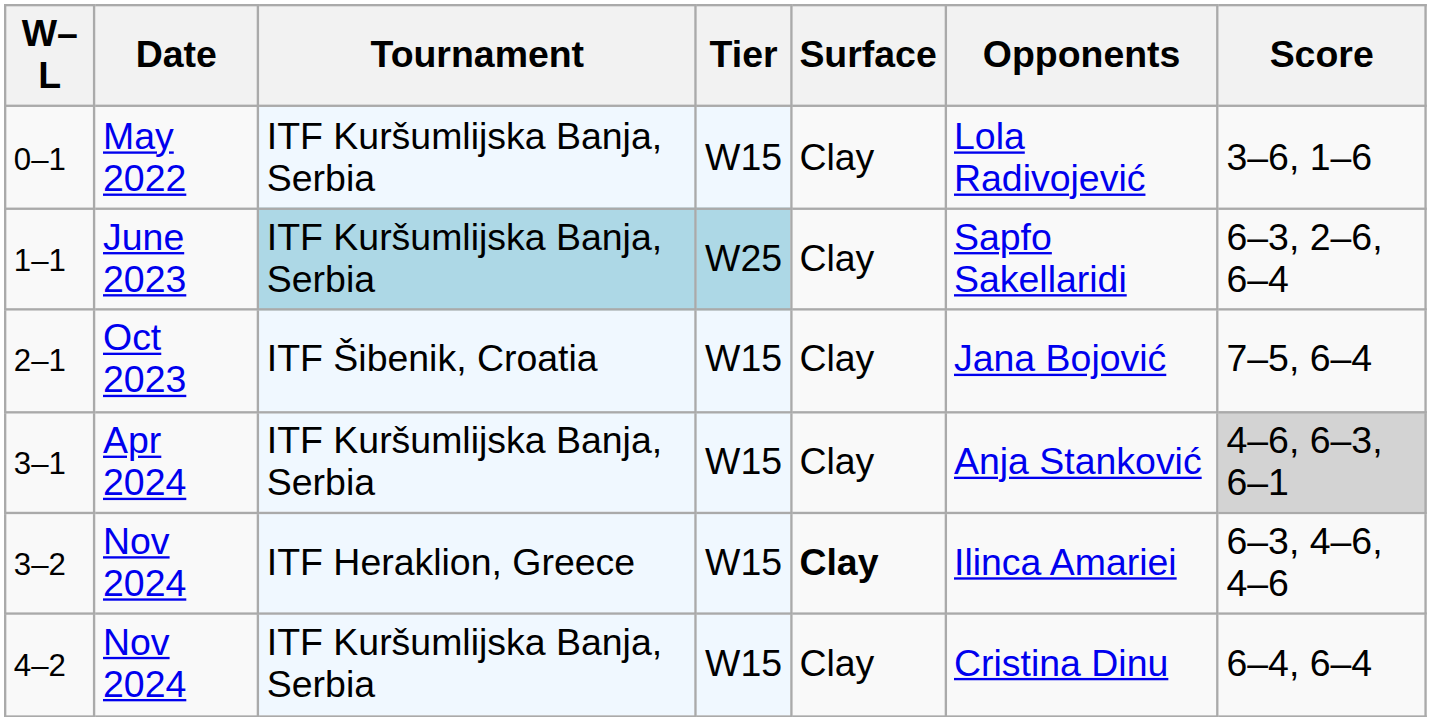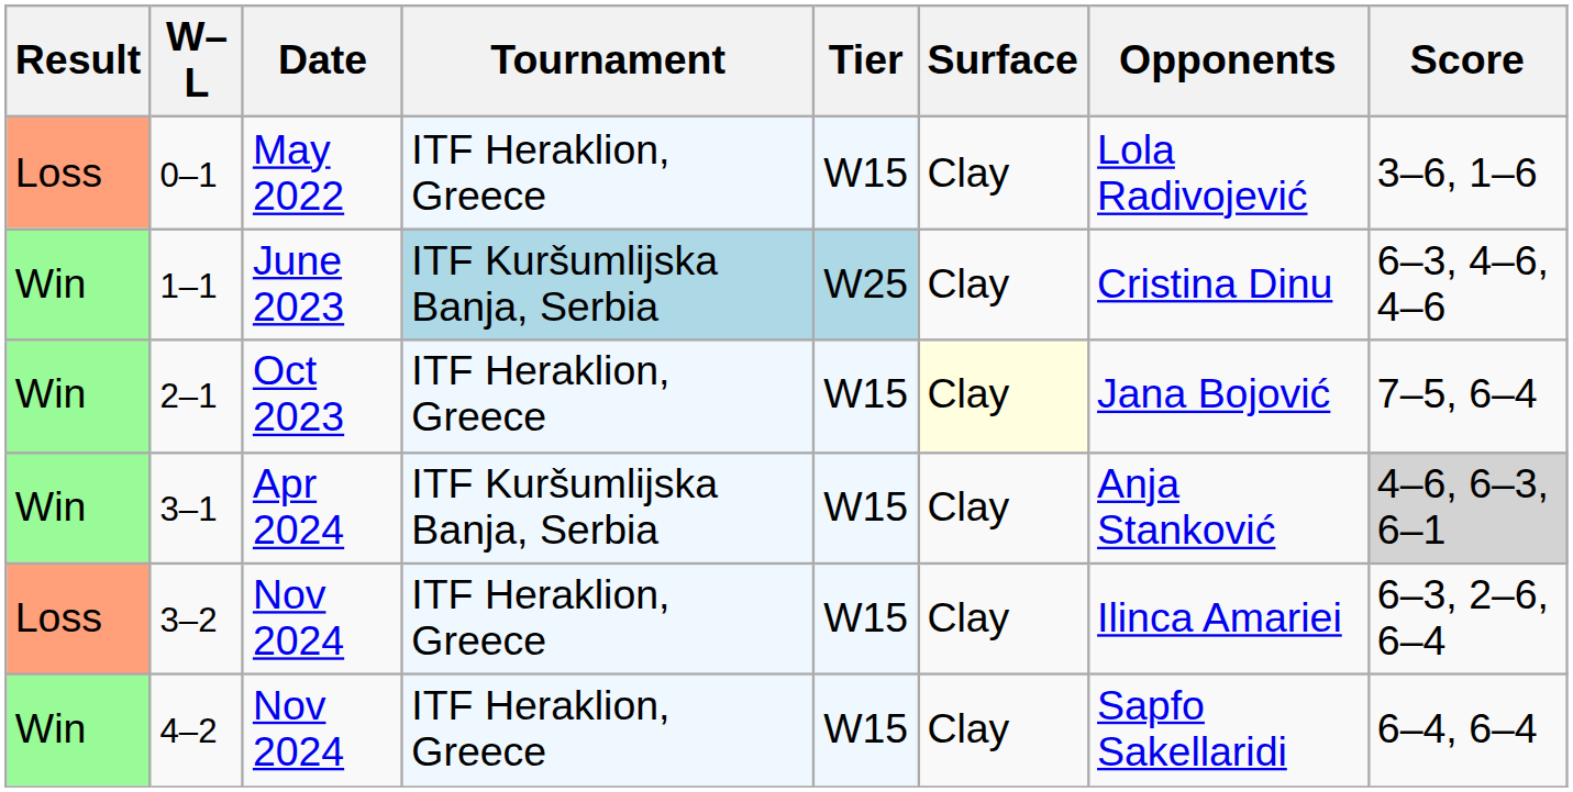+ column: Result | Loss | Win | Win | Win | Loss | Win
0–1 | Tournament: ITF Kuršumlijska Banja, Serbia -> ITF Heraklion, Greece
1–1 | Opponents: Sapfo Sakellaridi -> Cristina Dinu
1–1 | Score: 6–3, 2–6, 6–4 -> 6–3, 4–6, 4–6
2–1 | Tournament: ITF Šibenik, Croatia -> ITF Heraklion, Greece
2–1 | Surface: no background -> lightyellow background
3–2 | Surface: bold -> normal
3–2 | Score: 6–3, 4–6, 4–6 -> 6–3, 2–6, 6–4
4–2 | Tournament: ITF Kuršumlijska Banja, Serbia -> ITF Heraklion, Greece
4–2 | Opponents: Cristina Dinu -> Sapfo Sakellaridi
